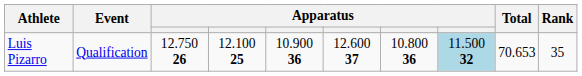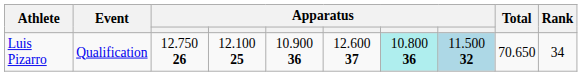Luis Pizarro | column 7: no background -> paleturquoise background
Luis Pizarro | Total: 70.653 -> 70.650
Luis Pizarro | Rank: 35 -> 34
